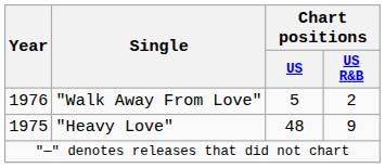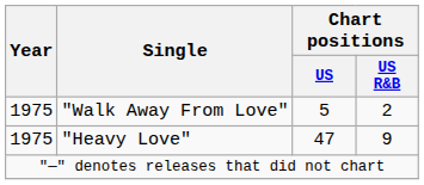"Walk Away From Love" | Year: 1976 -> 1975
"Heavy Love" | Chart positions / US: 48 -> 47
